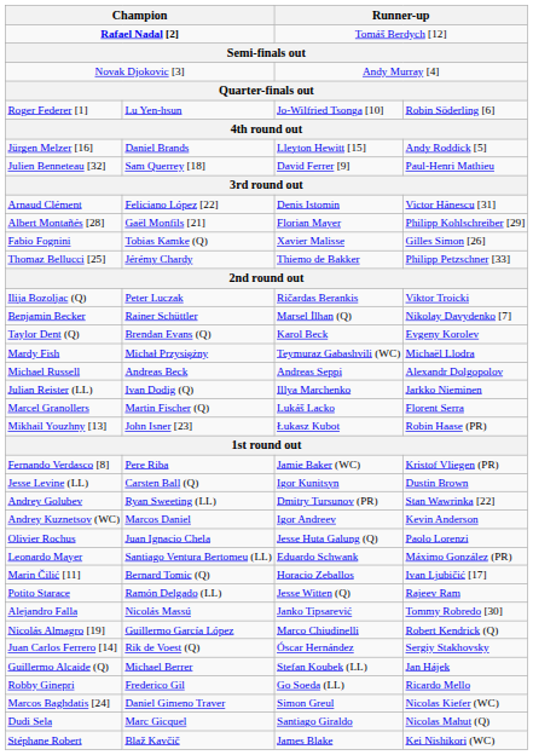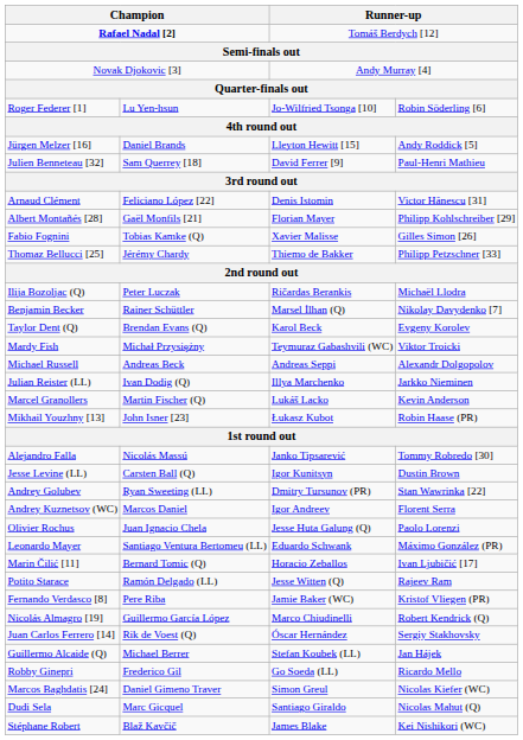Ilija Bozoljac (Q) | column 4: Viktor Troicki -> Michaël Llodra
Mardy Fish | column 4: Michaël Llodra -> Viktor Troicki
Marcel Granollers | column 4: Florent Serra -> Kevin Anderson
rows swapped: Alejandro Falla <-> Fernando Verdasco [8]
Andrey Kuznetsov (WC) | column 4: Kevin Anderson -> Florent Serra
